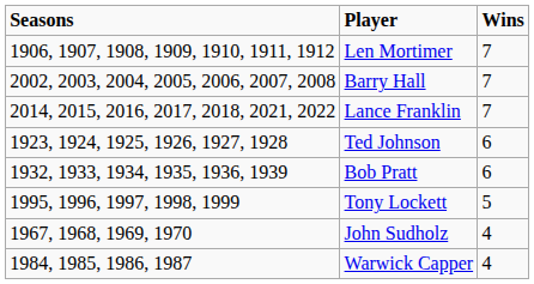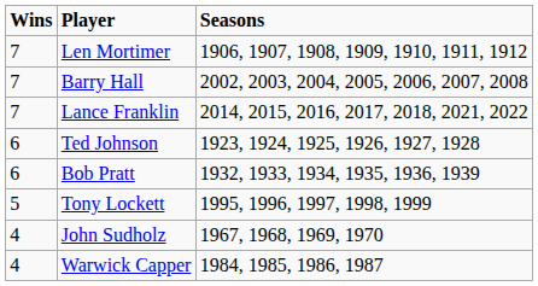columns swapped: Wins <-> Seasons
